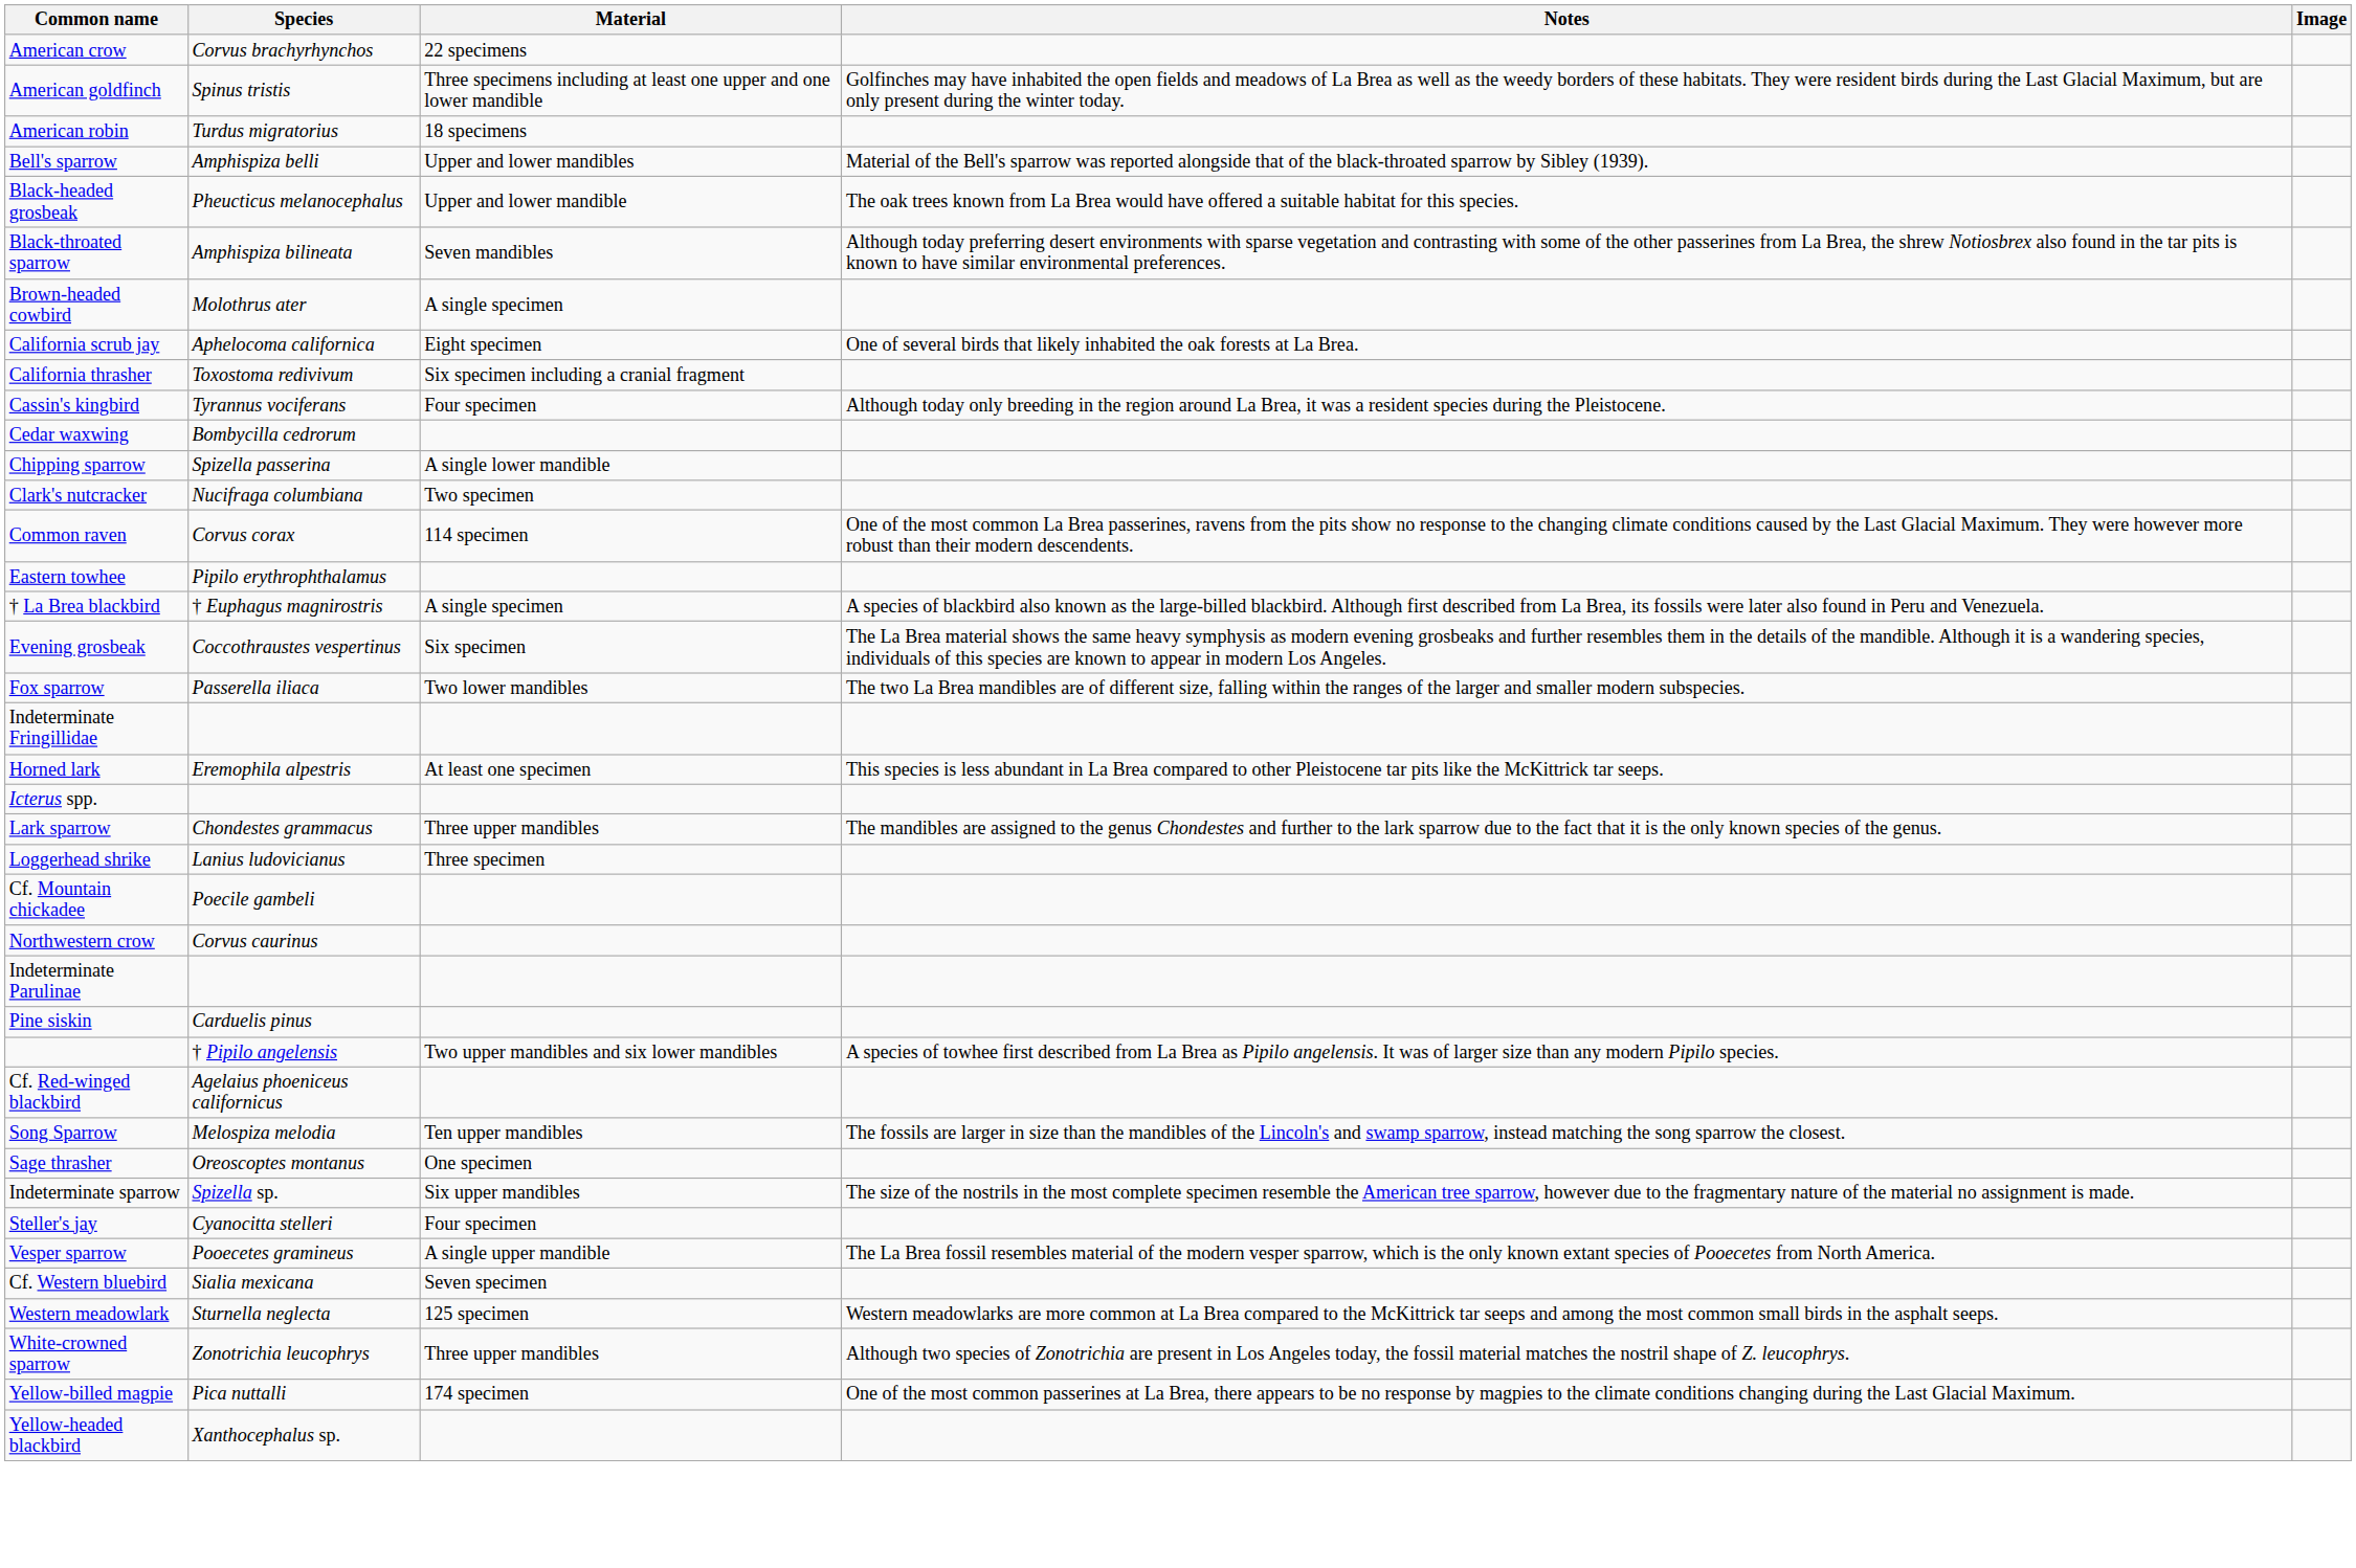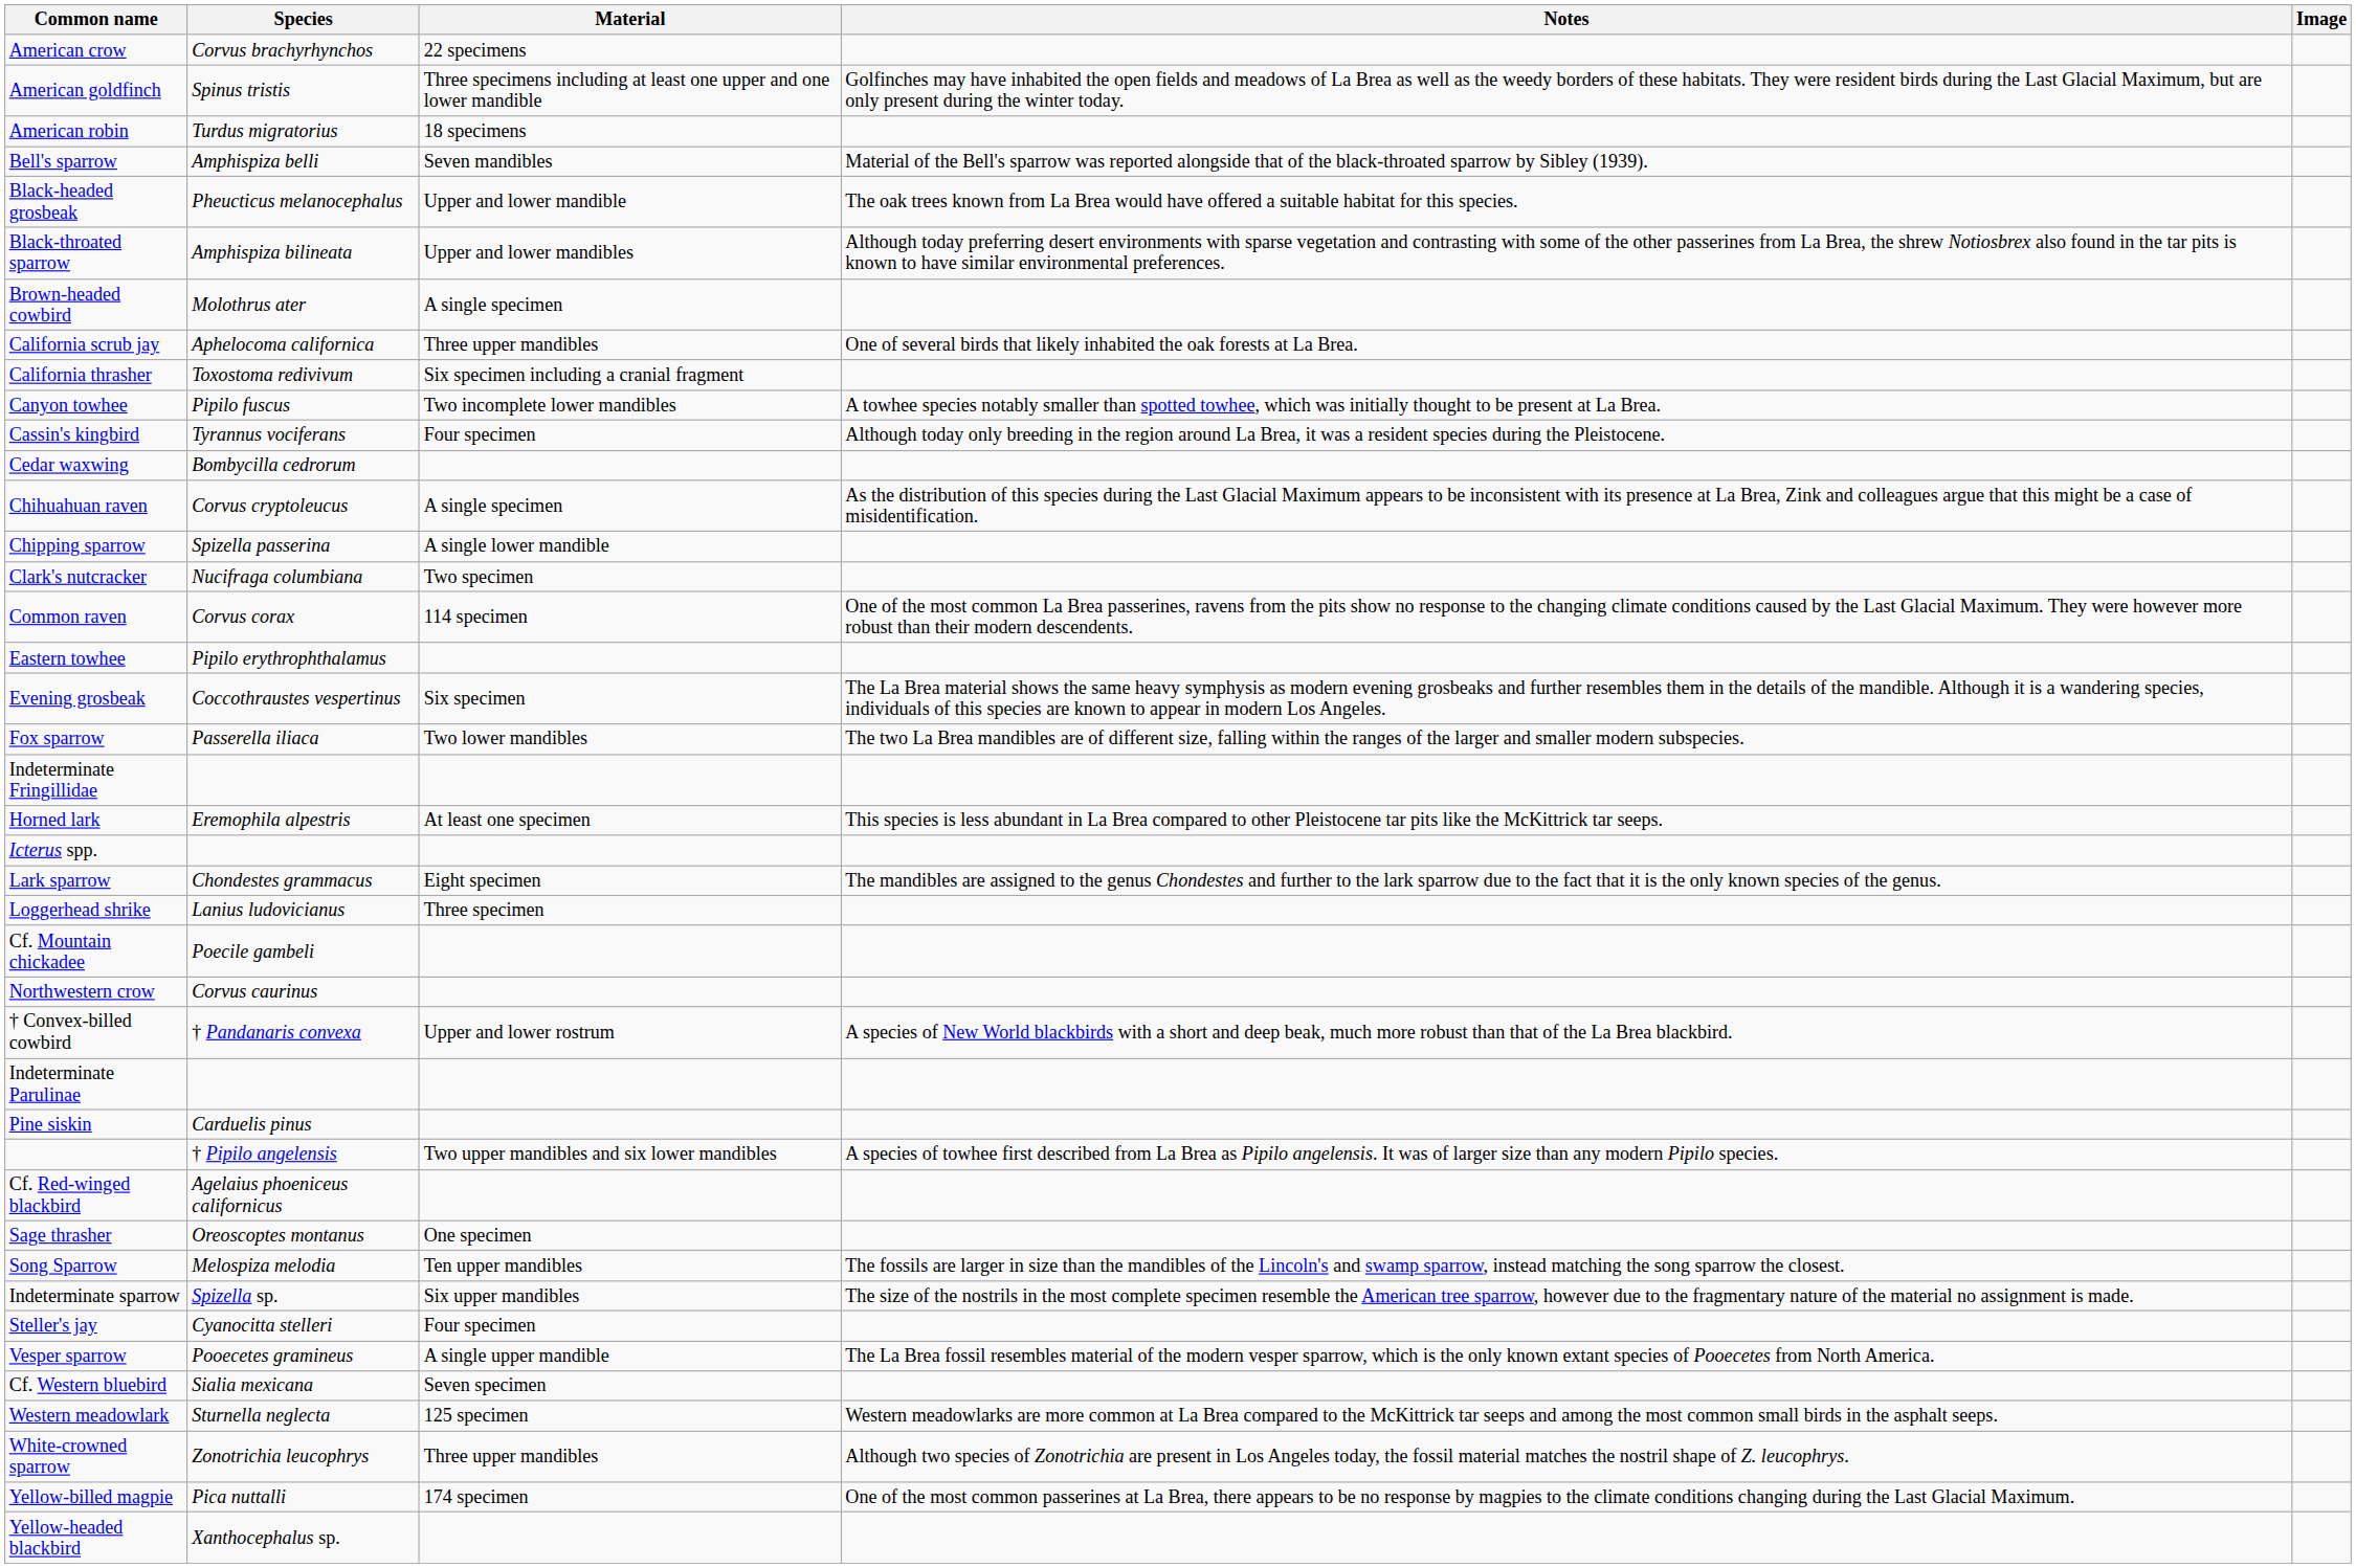Bell's sparrow | Material: Upper and lower mandibles -> Seven mandibles
Black-throated sparrow | Material: Seven mandibles -> Upper and lower mandibles
California scrub jay | Material: Eight specimen -> Three upper mandibles
+ row: Canyon towhee | Pipilo fuscus | Two incomplete lower mandibles | A towhee species notably smaller than spotted towhee, which was initially thought to be present at La Brea.
+ row: Chihuahuan raven | Corvus cryptoleucus | A single specimen | As the distribution of this species during the Last Glacial Maximum appears to be inconsistent with its presence at La Brea, Zink and colleagues argue that this might be a case of misidentification.
- row: † La Brea blackbird | † Euphagus magnirostris | A single specimen | A species of blackbird also known as the large-billed blackbird. Although first described from La Brea, its fossils were later also found in Peru and Venezuela.
Lark sparrow | Material: Three upper mandibles -> Eight specimen
+ row: † Convex-billed cowbird | † Pandanaris convexa | Upper and lower rostrum | A species of New World blackbirds with a short and deep beak, much more robust than that of the La Brea blackbird.
rows swapped: Sage thrasher <-> Song Sparrow
